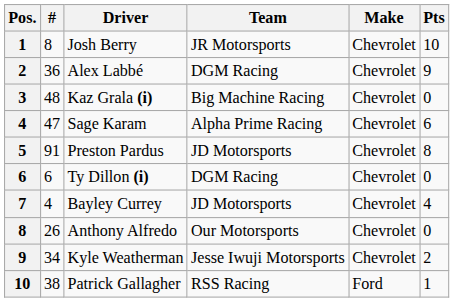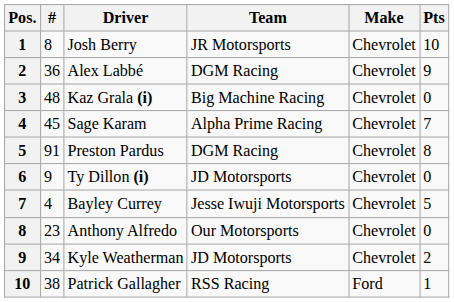Sage Karam | #: 47 -> 45
Sage Karam | Pts: 6 -> 7
Preston Pardus | Team: JD Motorsports -> DGM Racing
Ty Dillon (i) | #: 6 -> 9
Ty Dillon (i) | Team: DGM Racing -> JD Motorsports
Bayley Currey | Team: JD Motorsports -> Jesse Iwuji Motorsports
Bayley Currey | Pts: 4 -> 5
Anthony Alfredo | #: 26 -> 23
Kyle Weatherman | Team: Jesse Iwuji Motorsports -> JD Motorsports
